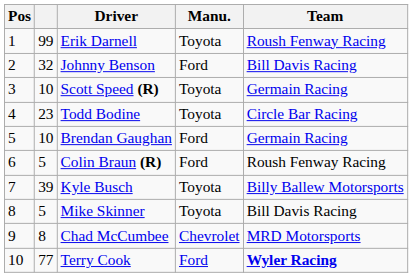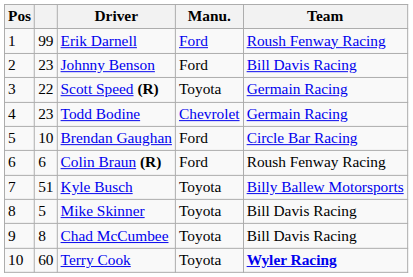Erik Darnell | Manu.: Toyota -> Ford
Johnny Benson | column 2: 32 -> 23
Scott Speed (R) | column 2: 10 -> 22
Todd Bodine | Manu.: Toyota -> Chevrolet
Todd Bodine | Team: Circle Bar Racing -> Germain Racing
Brendan Gaughan | Team: Germain Racing -> Circle Bar Racing
Colin Braun (R) | column 2: 5 -> 6
Kyle Busch | column 2: 39 -> 51
Chad McCumbee | Manu.: Chevrolet -> Toyota
Chad McCumbee | Team: MRD Motorsports -> Bill Davis Racing
Terry Cook | column 2: 77 -> 60
Terry Cook | Manu.: Ford -> Toyota
